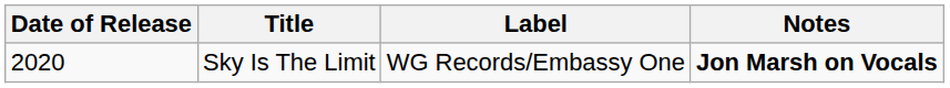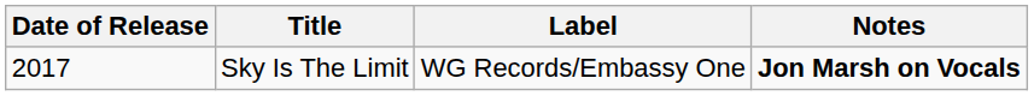Sky Is The Limit | Date of Release: 2020 -> 2017
